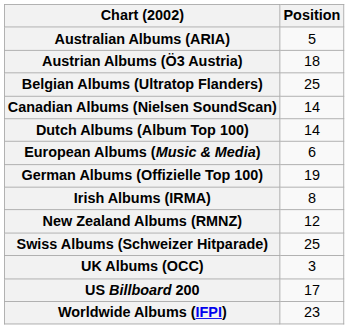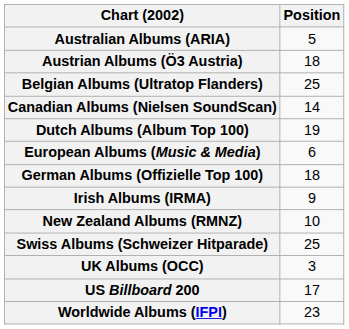Dutch Albums (Album Top 100) | Position: 14 -> 19
German Albums (Offizielle Top 100) | Position: 19 -> 18
Irish Albums (IRMA) | Position: 8 -> 9
New Zealand Albums (RMNZ) | Position: 12 -> 10
